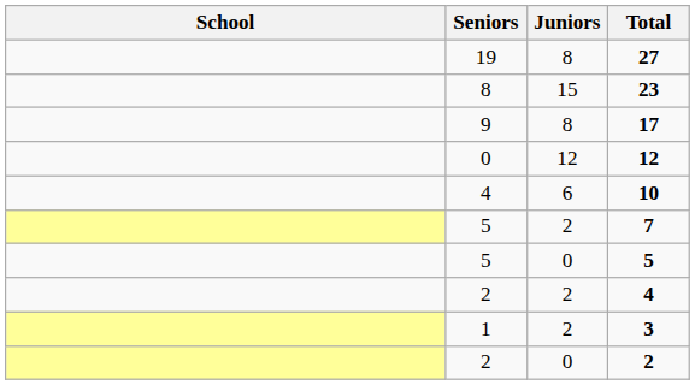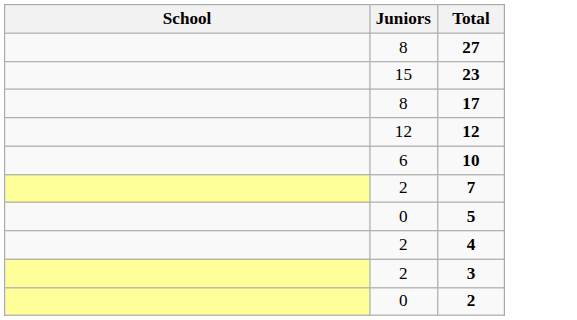- column: Seniors | 19 | 8 | 9 | 0 | 4 | 5 | 5 | 2 | 1 | 2
